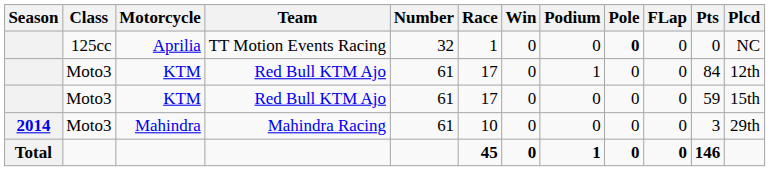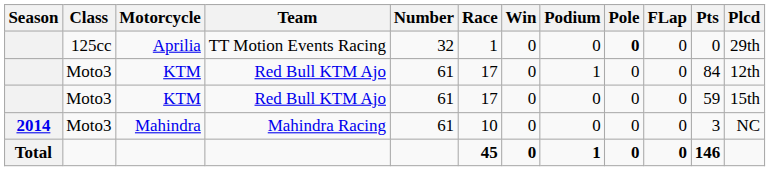Aprilia | Plcd: NC -> 29th
Mahindra | Plcd: 29th -> NC
